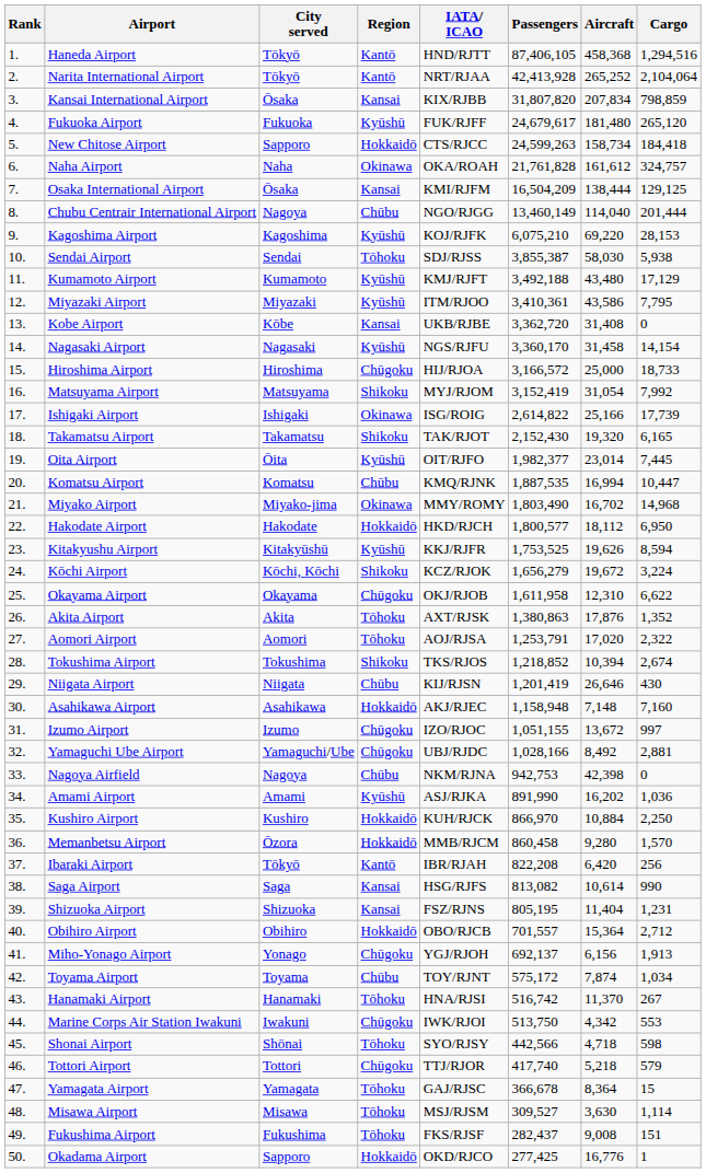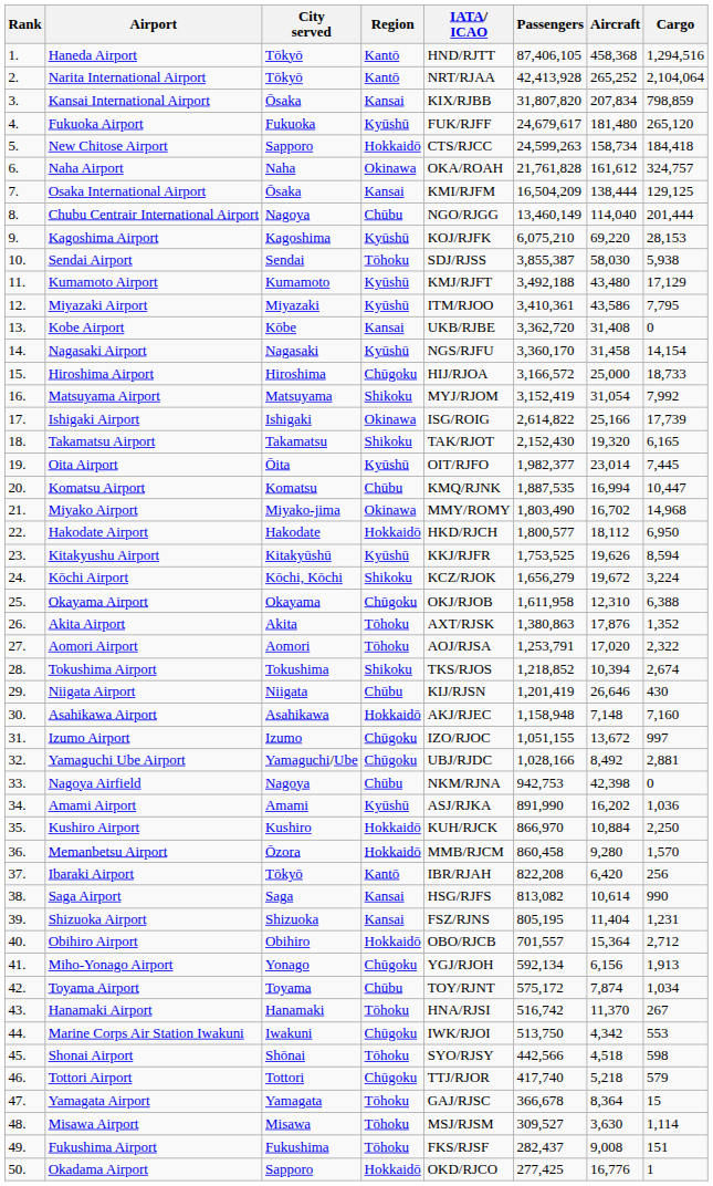Okayama Airport | Cargo: 6,622 -> 6,388
Miho-Yonago Airport | Passengers: 692,137 -> 592,134
Shonai Airport | Aircraft: 4,718 -> 4,518
